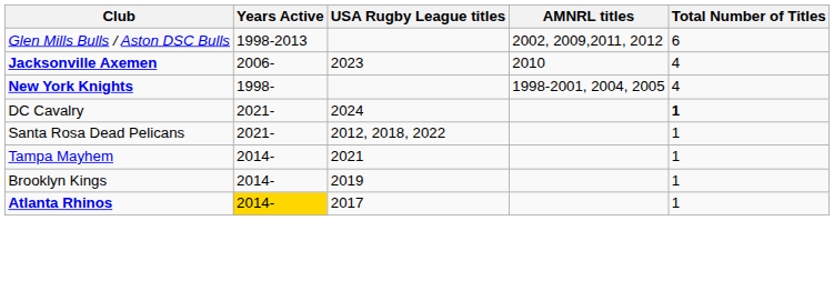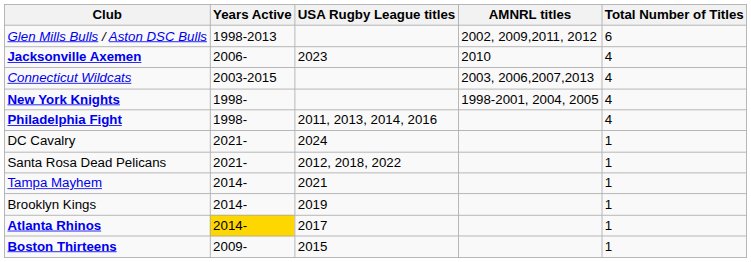+ row: Connecticut Wildcats | 2003-2015 | 2003, 2006,2007,2013 | 4
+ row: Philadelphia Fight | 1998- | 2011, 2013, 2014, 2016 | 4
DC Cavalry | Total Number of Titles: bold -> normal
+ row: Boston Thirteens | 2009- | 2015 | 1
